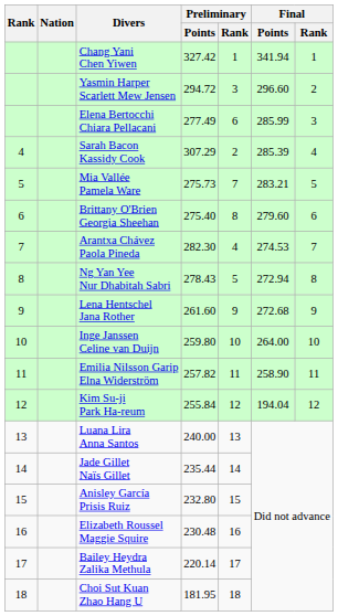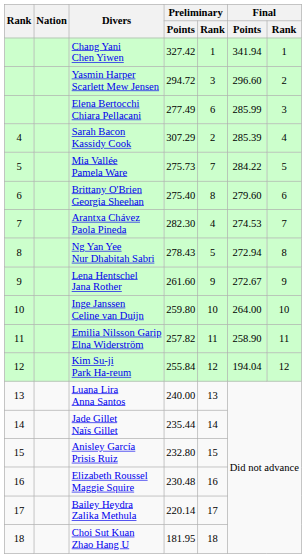Mia Vallée Pamela Ware | Final / Points: 283.21 -> 284.22
Lena Hentschel Jana Rother | Final / Points: 272.68 -> 272.67
